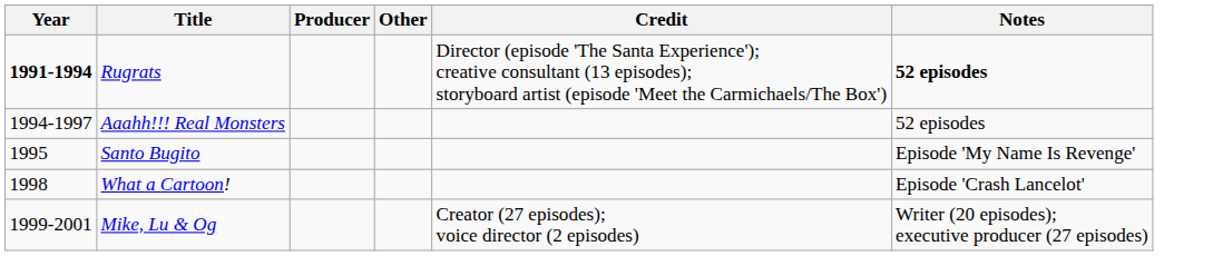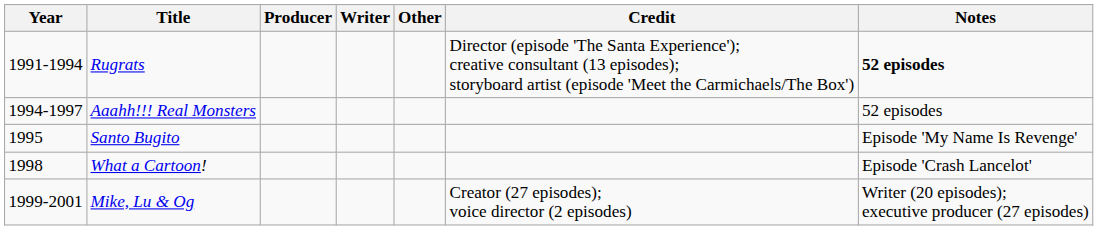+ column: Writer
Rugrats | Year: bold -> normal
